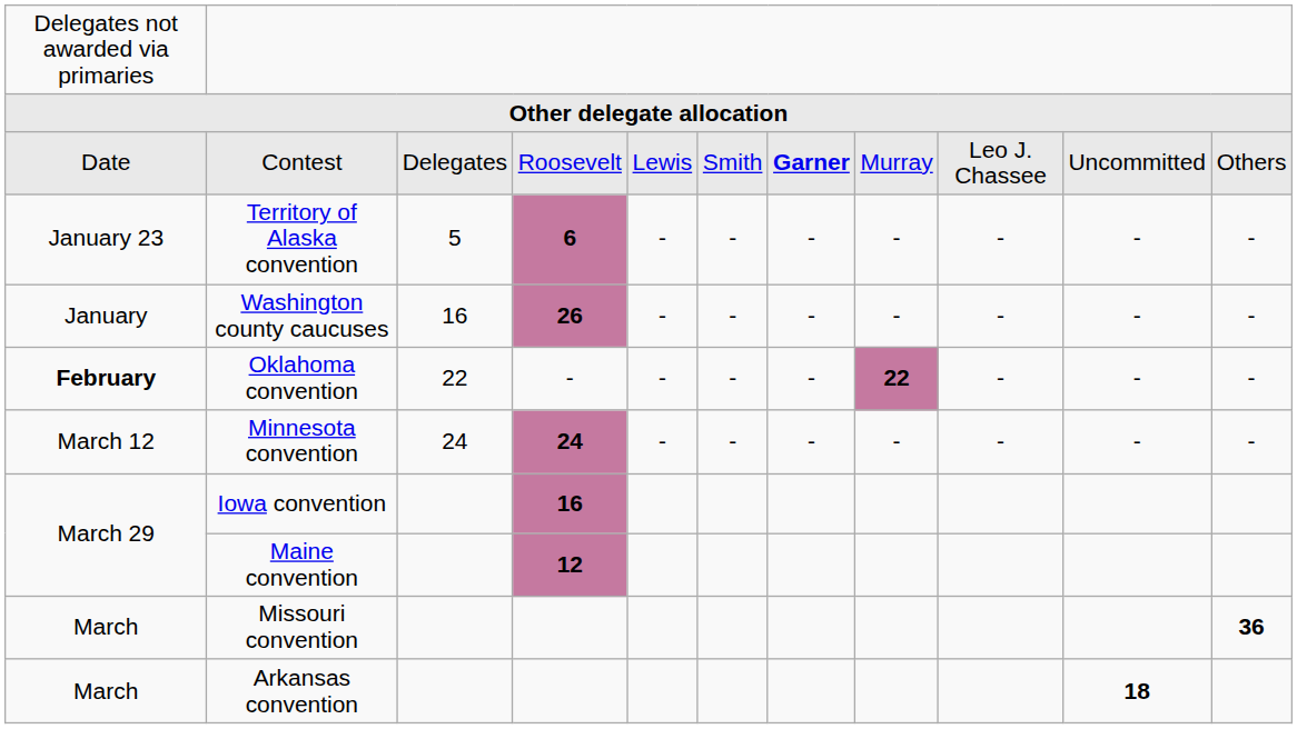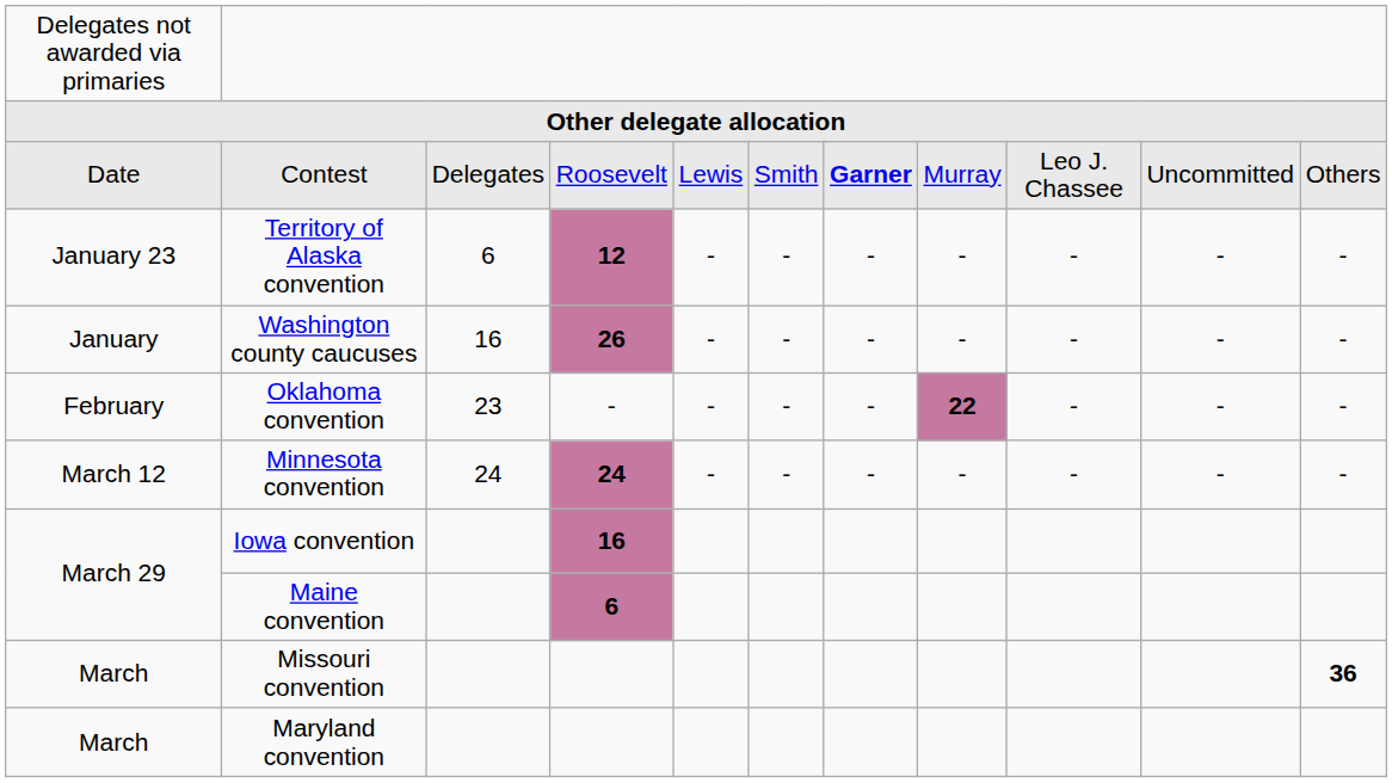Territory of Alaska convention | column 3: 5 -> 6
Territory of Alaska convention | column 4: 6 -> 12
Oklahoma convention | column 1: bold -> normal
Oklahoma convention | column 3: 22 -> 23
Maine convention | column 4: 12 -> 6
+ row: March | Maryland convention
- row: March | Arkansas convention | 18
